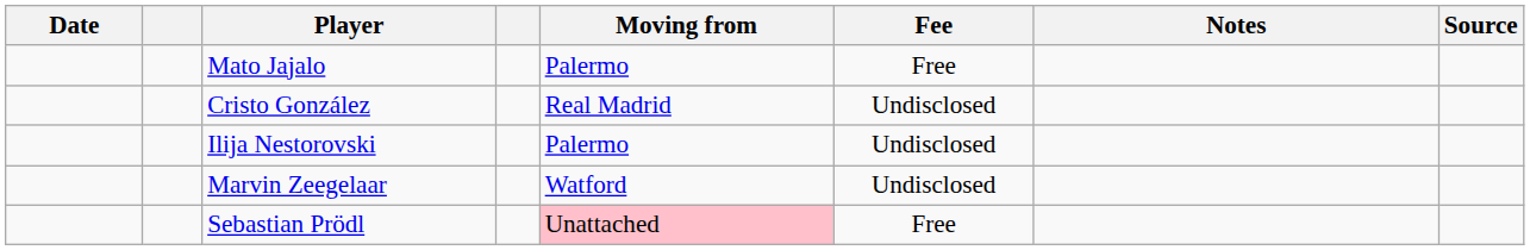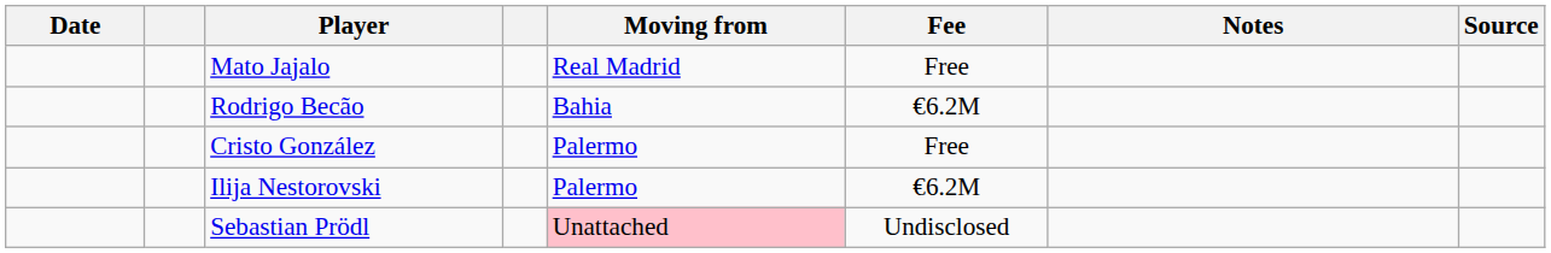Mato Jajalo | Moving from: Palermo -> Real Madrid
+ row: Rodrigo Becão | Bahia | €6.2M
Cristo González | Moving from: Real Madrid -> Palermo
Cristo González | Fee: Undisclosed -> Free
Ilija Nestorovski | Fee: Undisclosed -> €6.2M
- row: Marvin Zeegelaar | Watford | Undisclosed
Sebastian Prödl | Fee: Free -> Undisclosed
